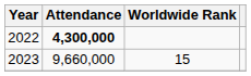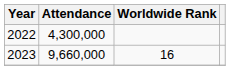2022 | Attendance: bold -> normal
2023 | Worldwide Rank: 15 -> 16
